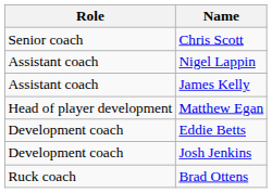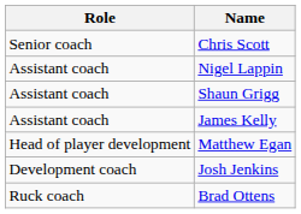+ row: Assistant coach | Shaun Grigg
- row: Development coach | Eddie Betts
